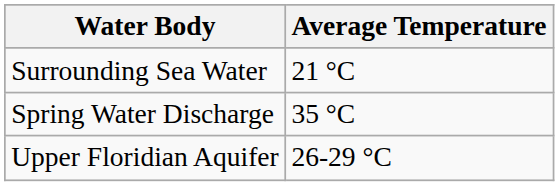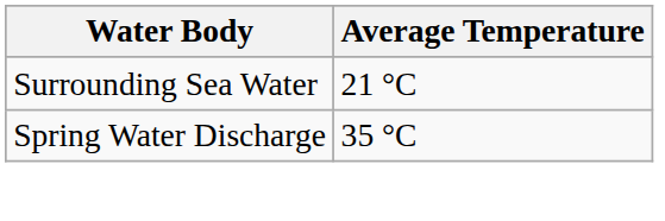- row: Upper Floridian Aquifer | 26-29 °C
